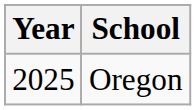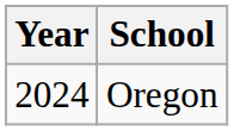Oregon | Year: 2025 -> 2024
